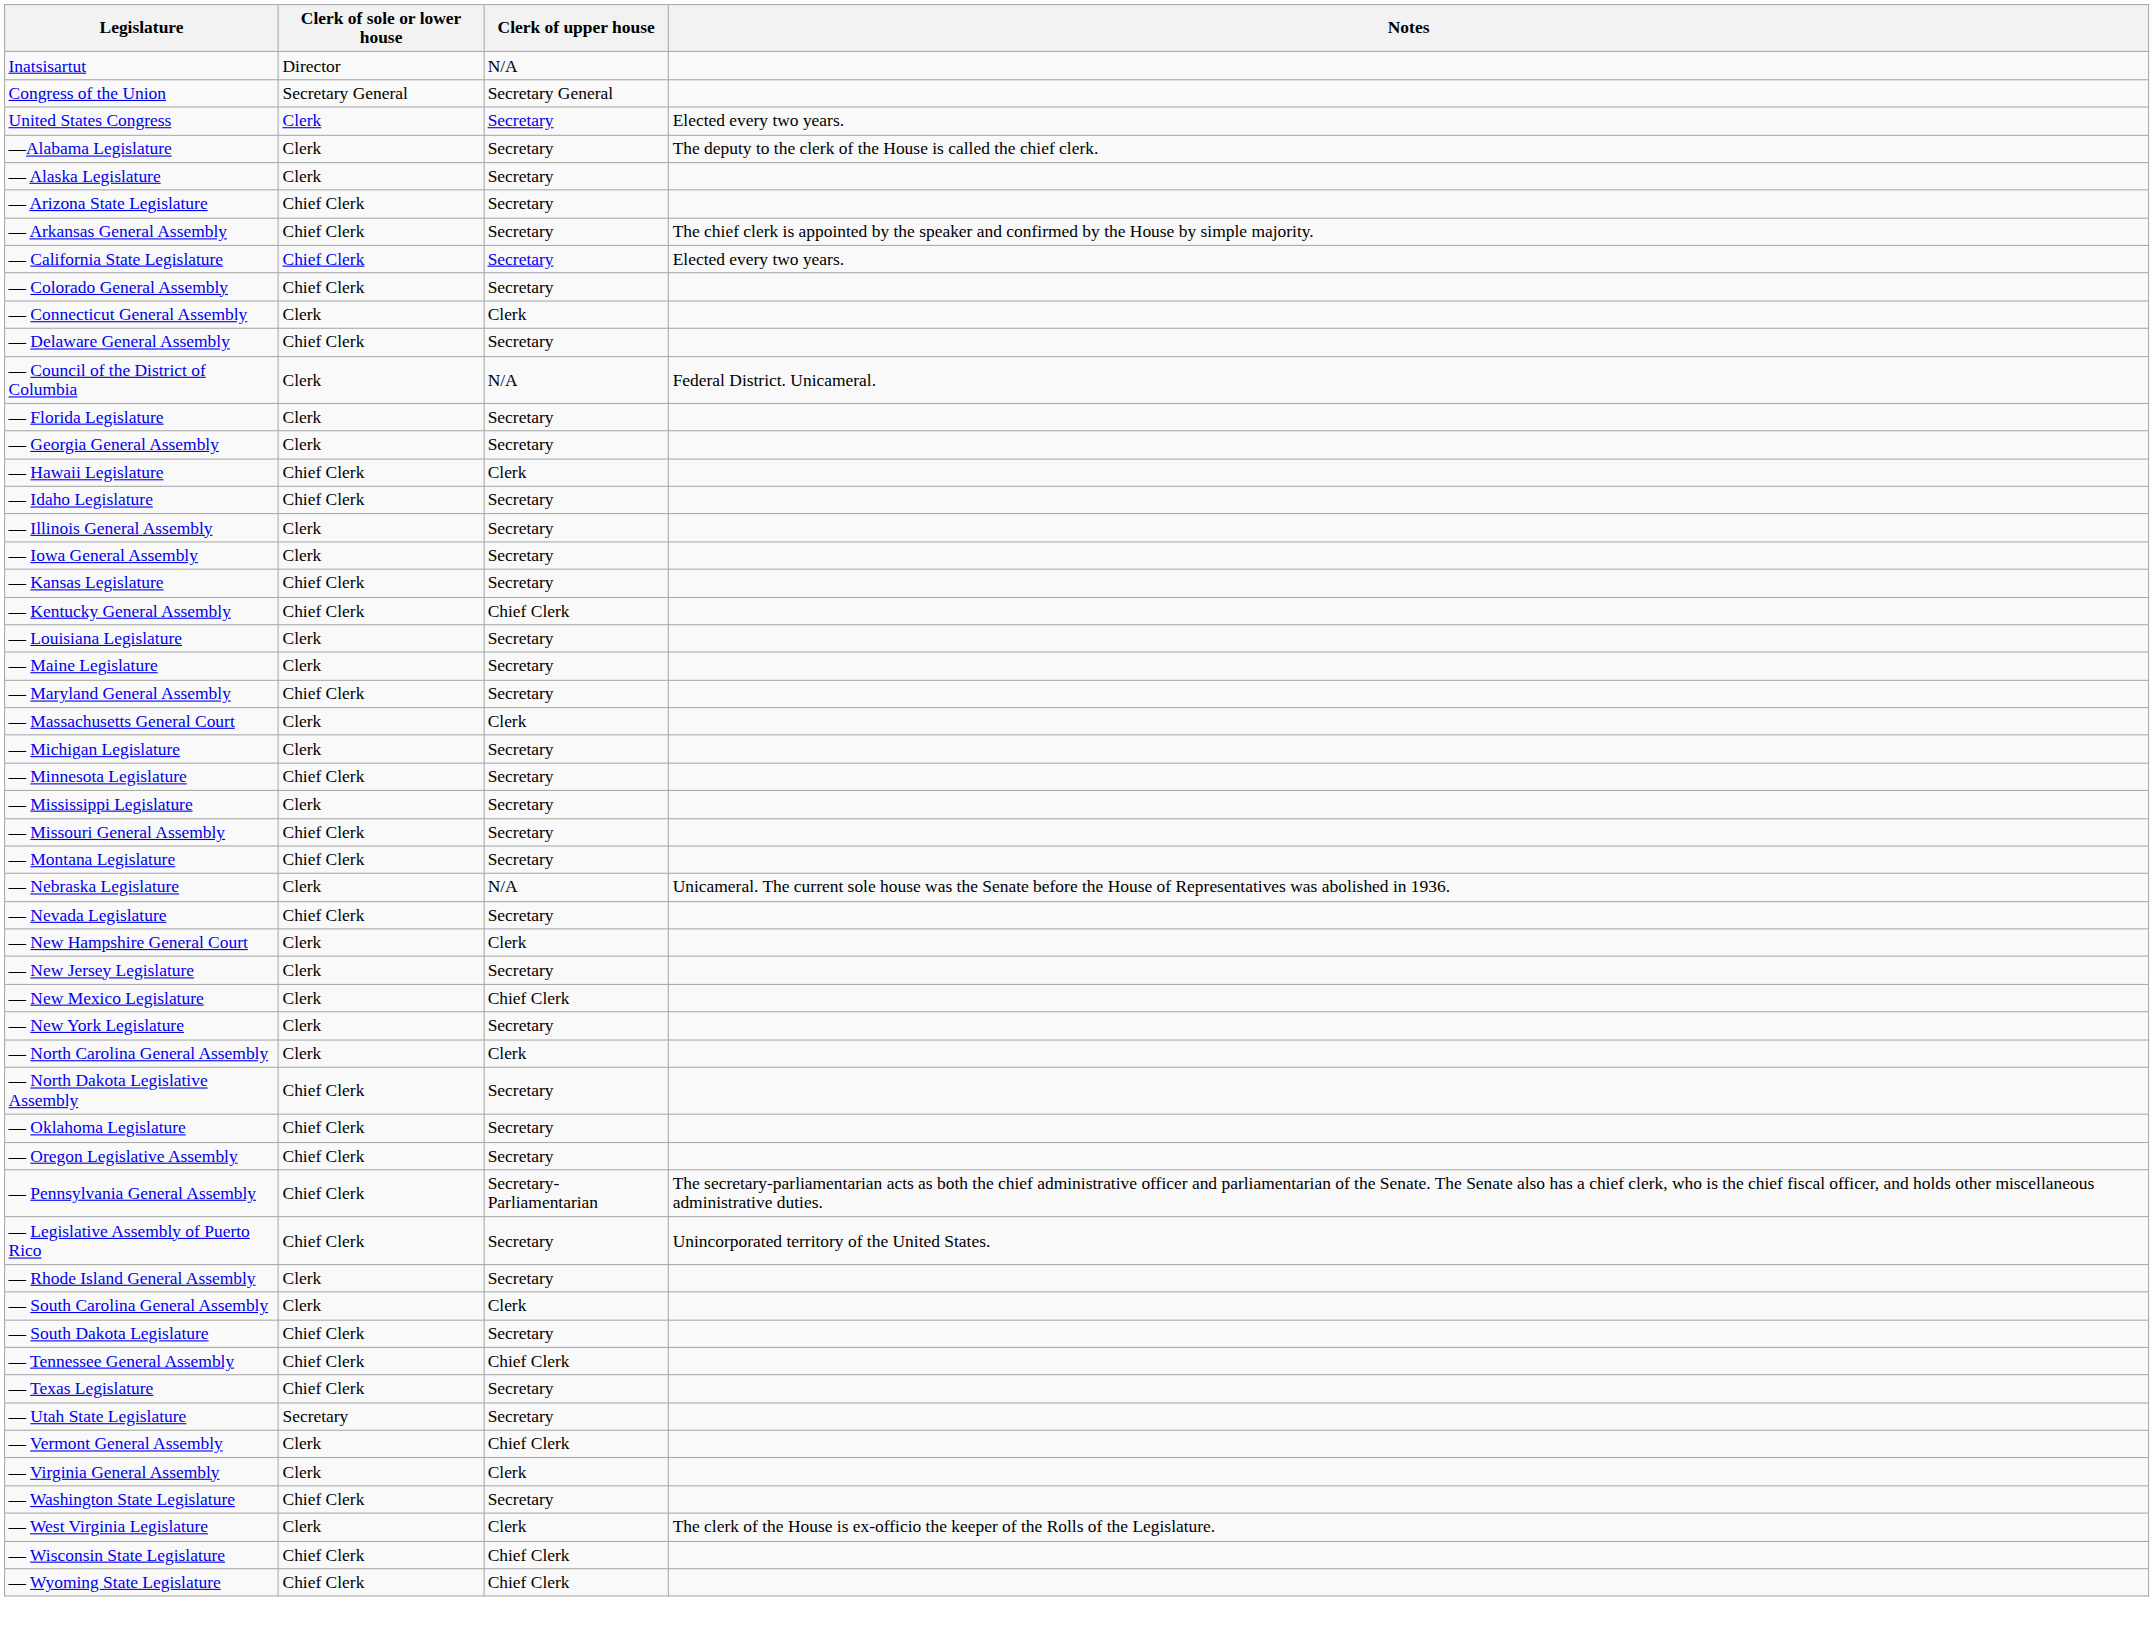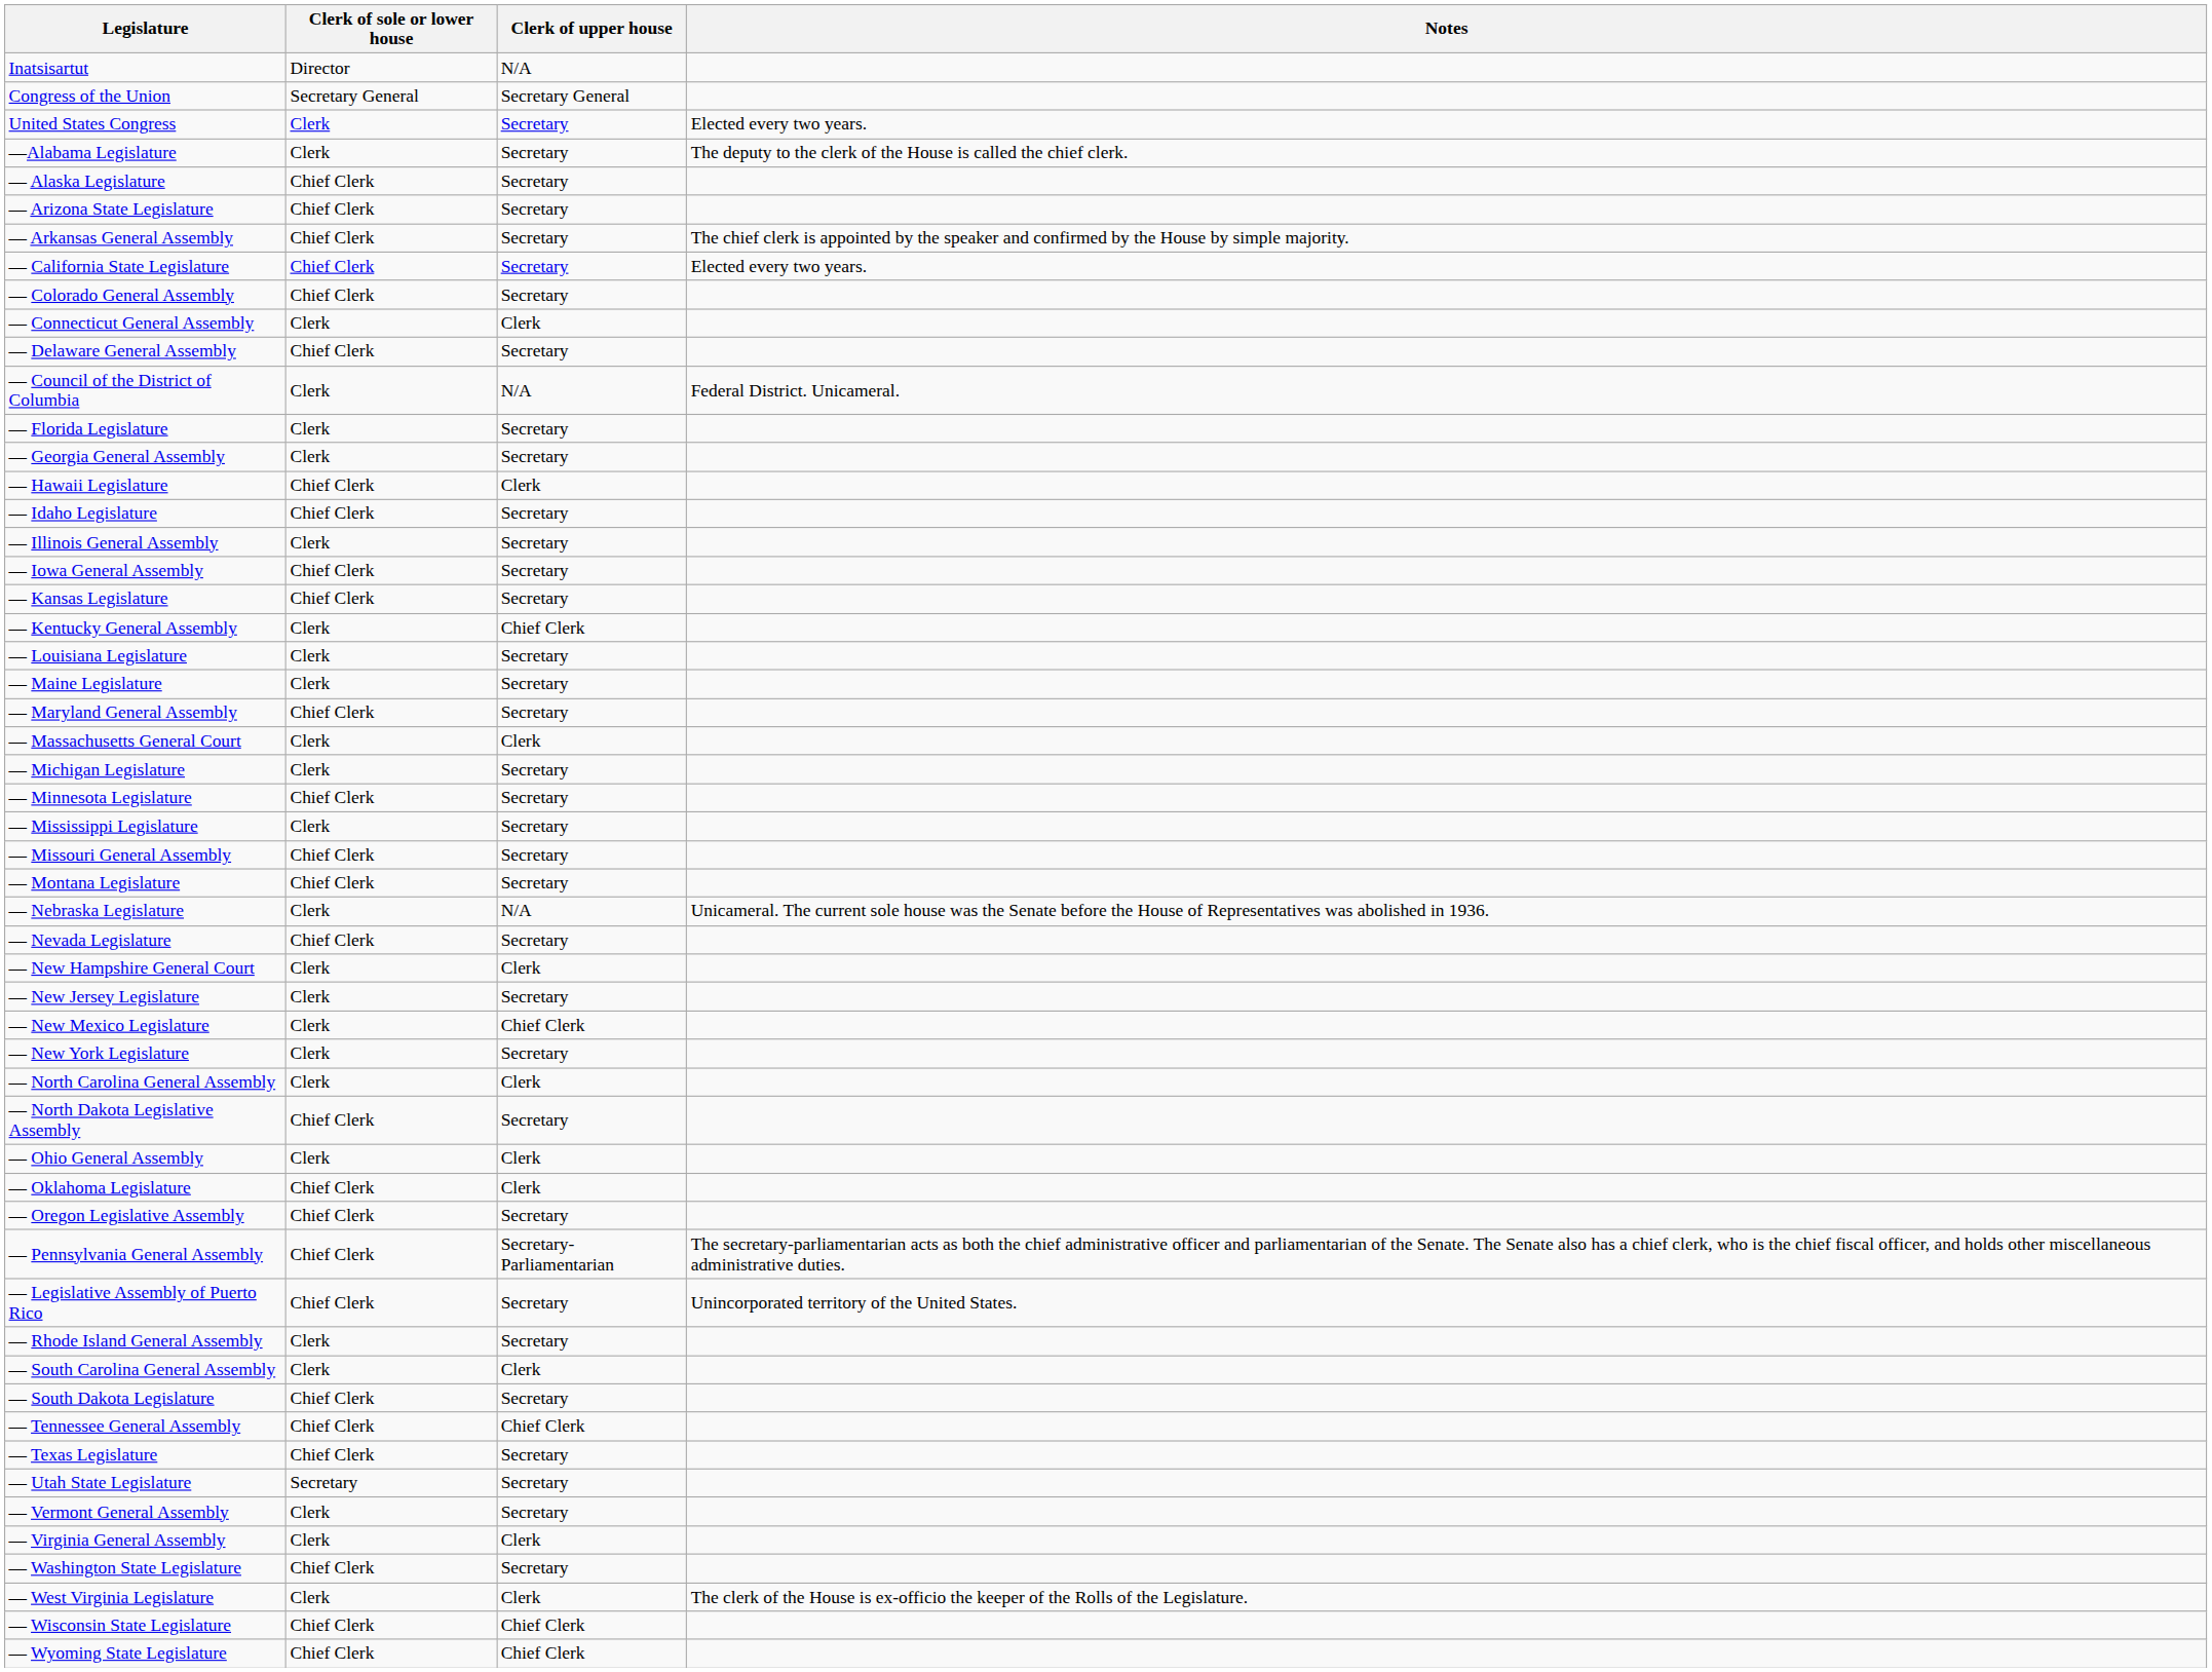— Alaska Legislature | Clerk of sole or lower house: Clerk -> Chief Clerk
— Iowa General Assembly | Clerk of sole or lower house: Clerk -> Chief Clerk
— Kentucky General Assembly | Clerk of sole or lower house: Chief Clerk -> Clerk
+ row: — Ohio General Assembly | Clerk | Clerk
— Oklahoma Legislature | Clerk of upper house: Secretary -> Clerk
— Vermont General Assembly | Clerk of upper house: Chief Clerk -> Secretary
